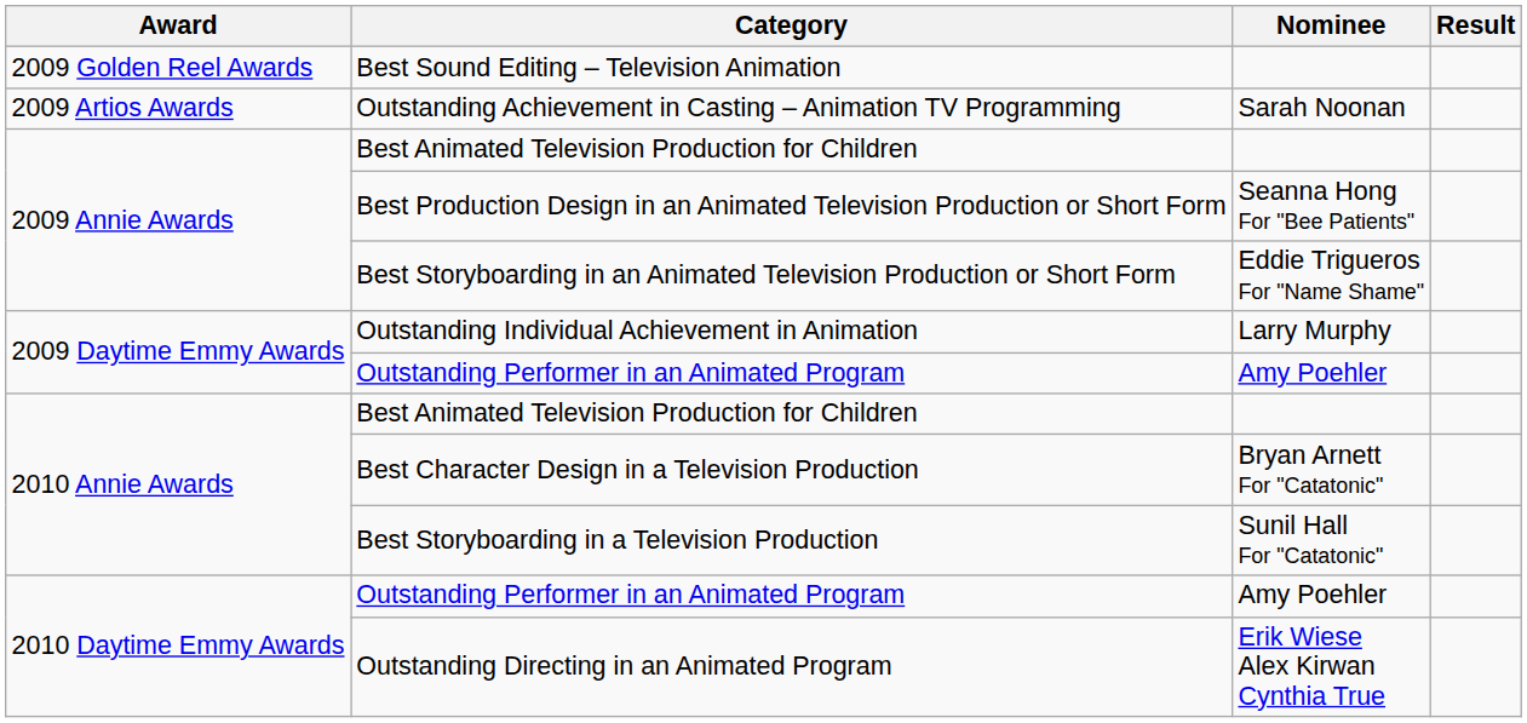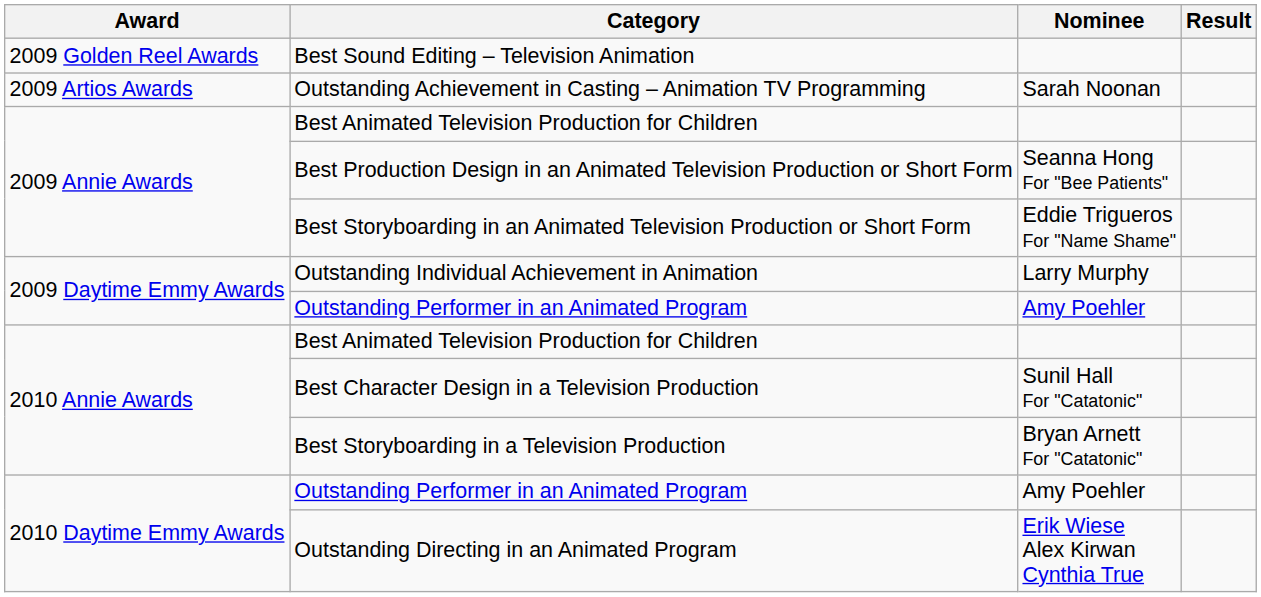Best Character Design in a Television Production | Nominee: Bryan Arnett For "Catatonic" -> Sunil Hall For "Catatonic"
Best Storyboarding in a Television Production | Nominee: Sunil Hall For "Catatonic" -> Bryan Arnett For "Catatonic"
